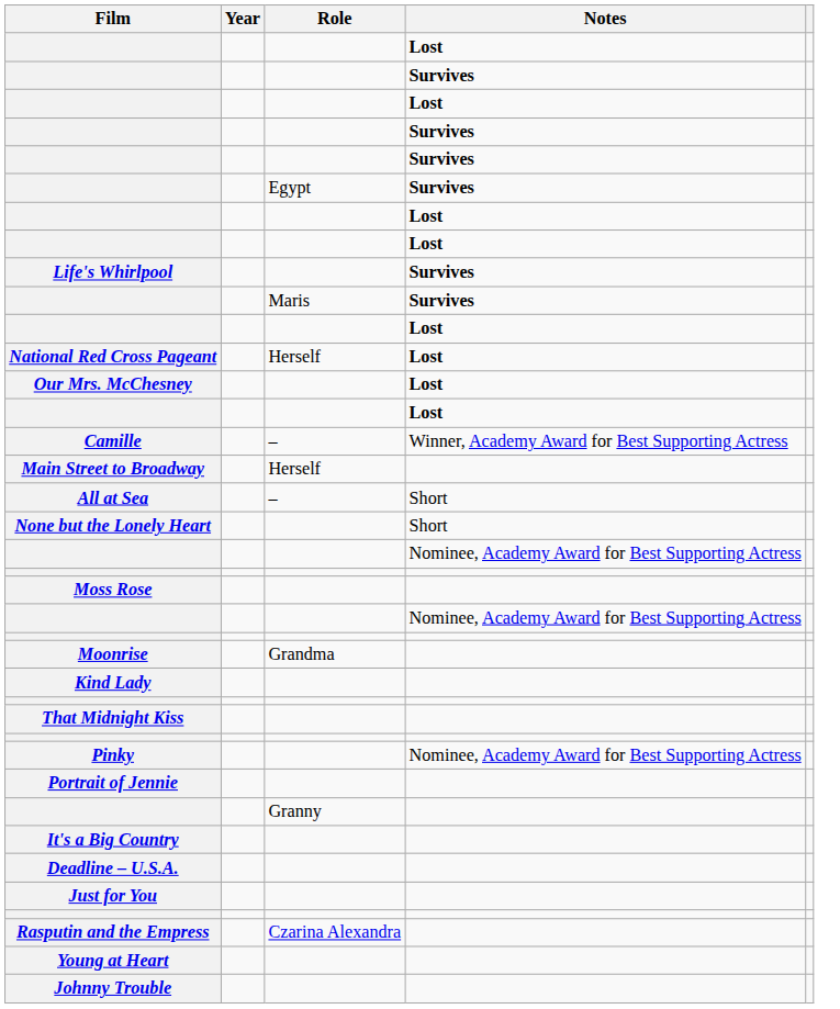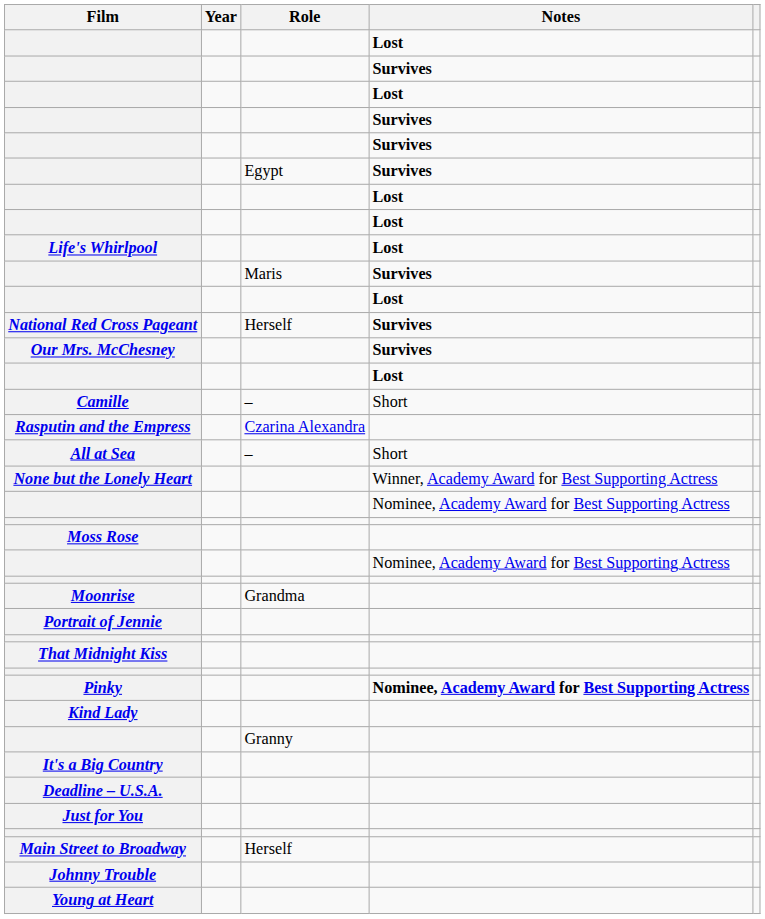Life's Whirlpool | Notes: Survives -> Lost
National Red Cross Pageant | Notes: Lost -> Survives
Our Mrs. McChesney | Notes: Lost -> Survives
Camille | Notes: Winner, Academy Award for Best Supporting Actress -> Short
rows swapped: Rasputin and the Empress <-> Main Street to Broadway
None but the Lonely Heart | Notes: Short -> Winner, Academy Award for Best Supporting Actress
rows swapped: Portrait of Jennie <-> Kind Lady
Pinky | Notes: normal -> bold
rows swapped: Young at Heart <-> Johnny Trouble
